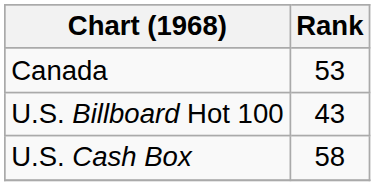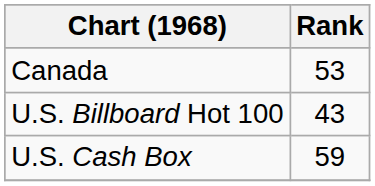U.S. Cash Box | Rank: 58 -> 59
